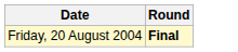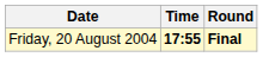+ column: Time | 17:55
